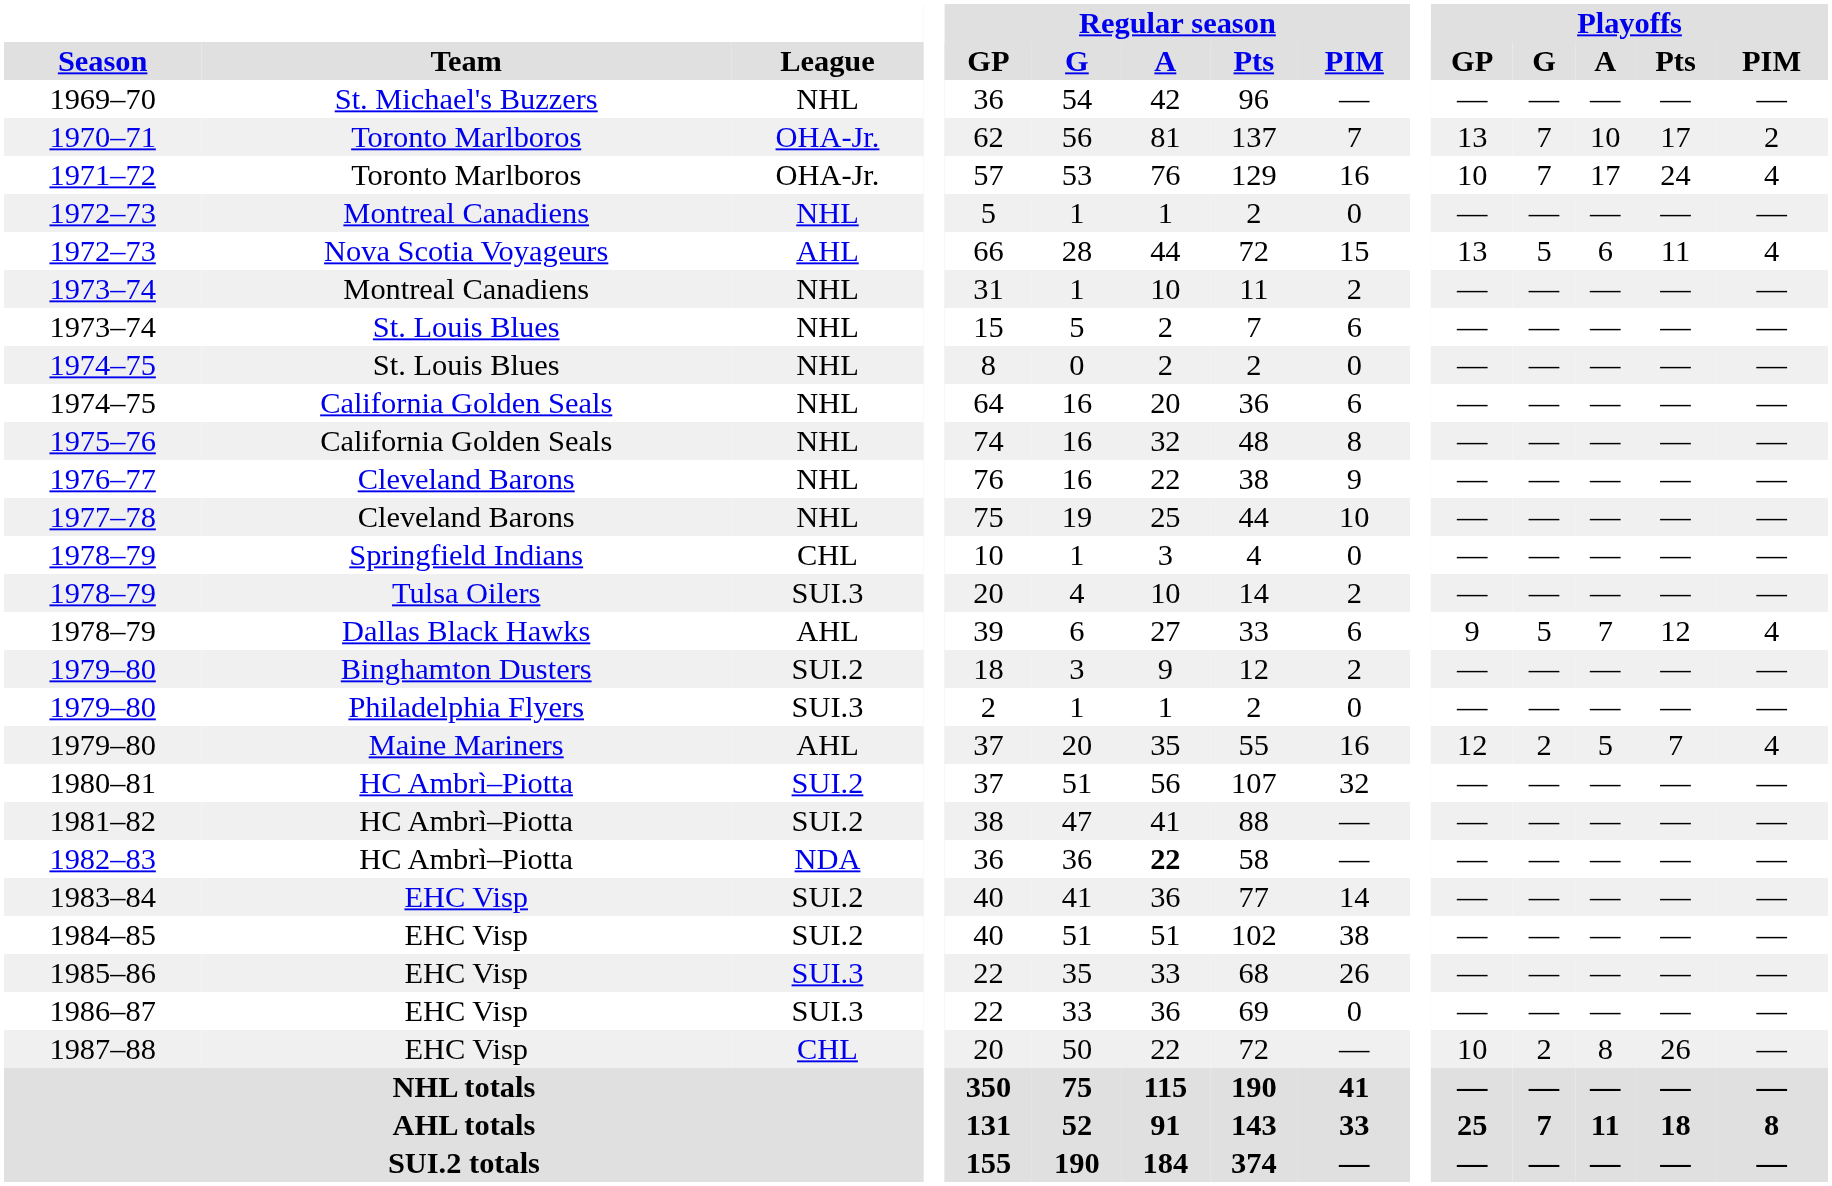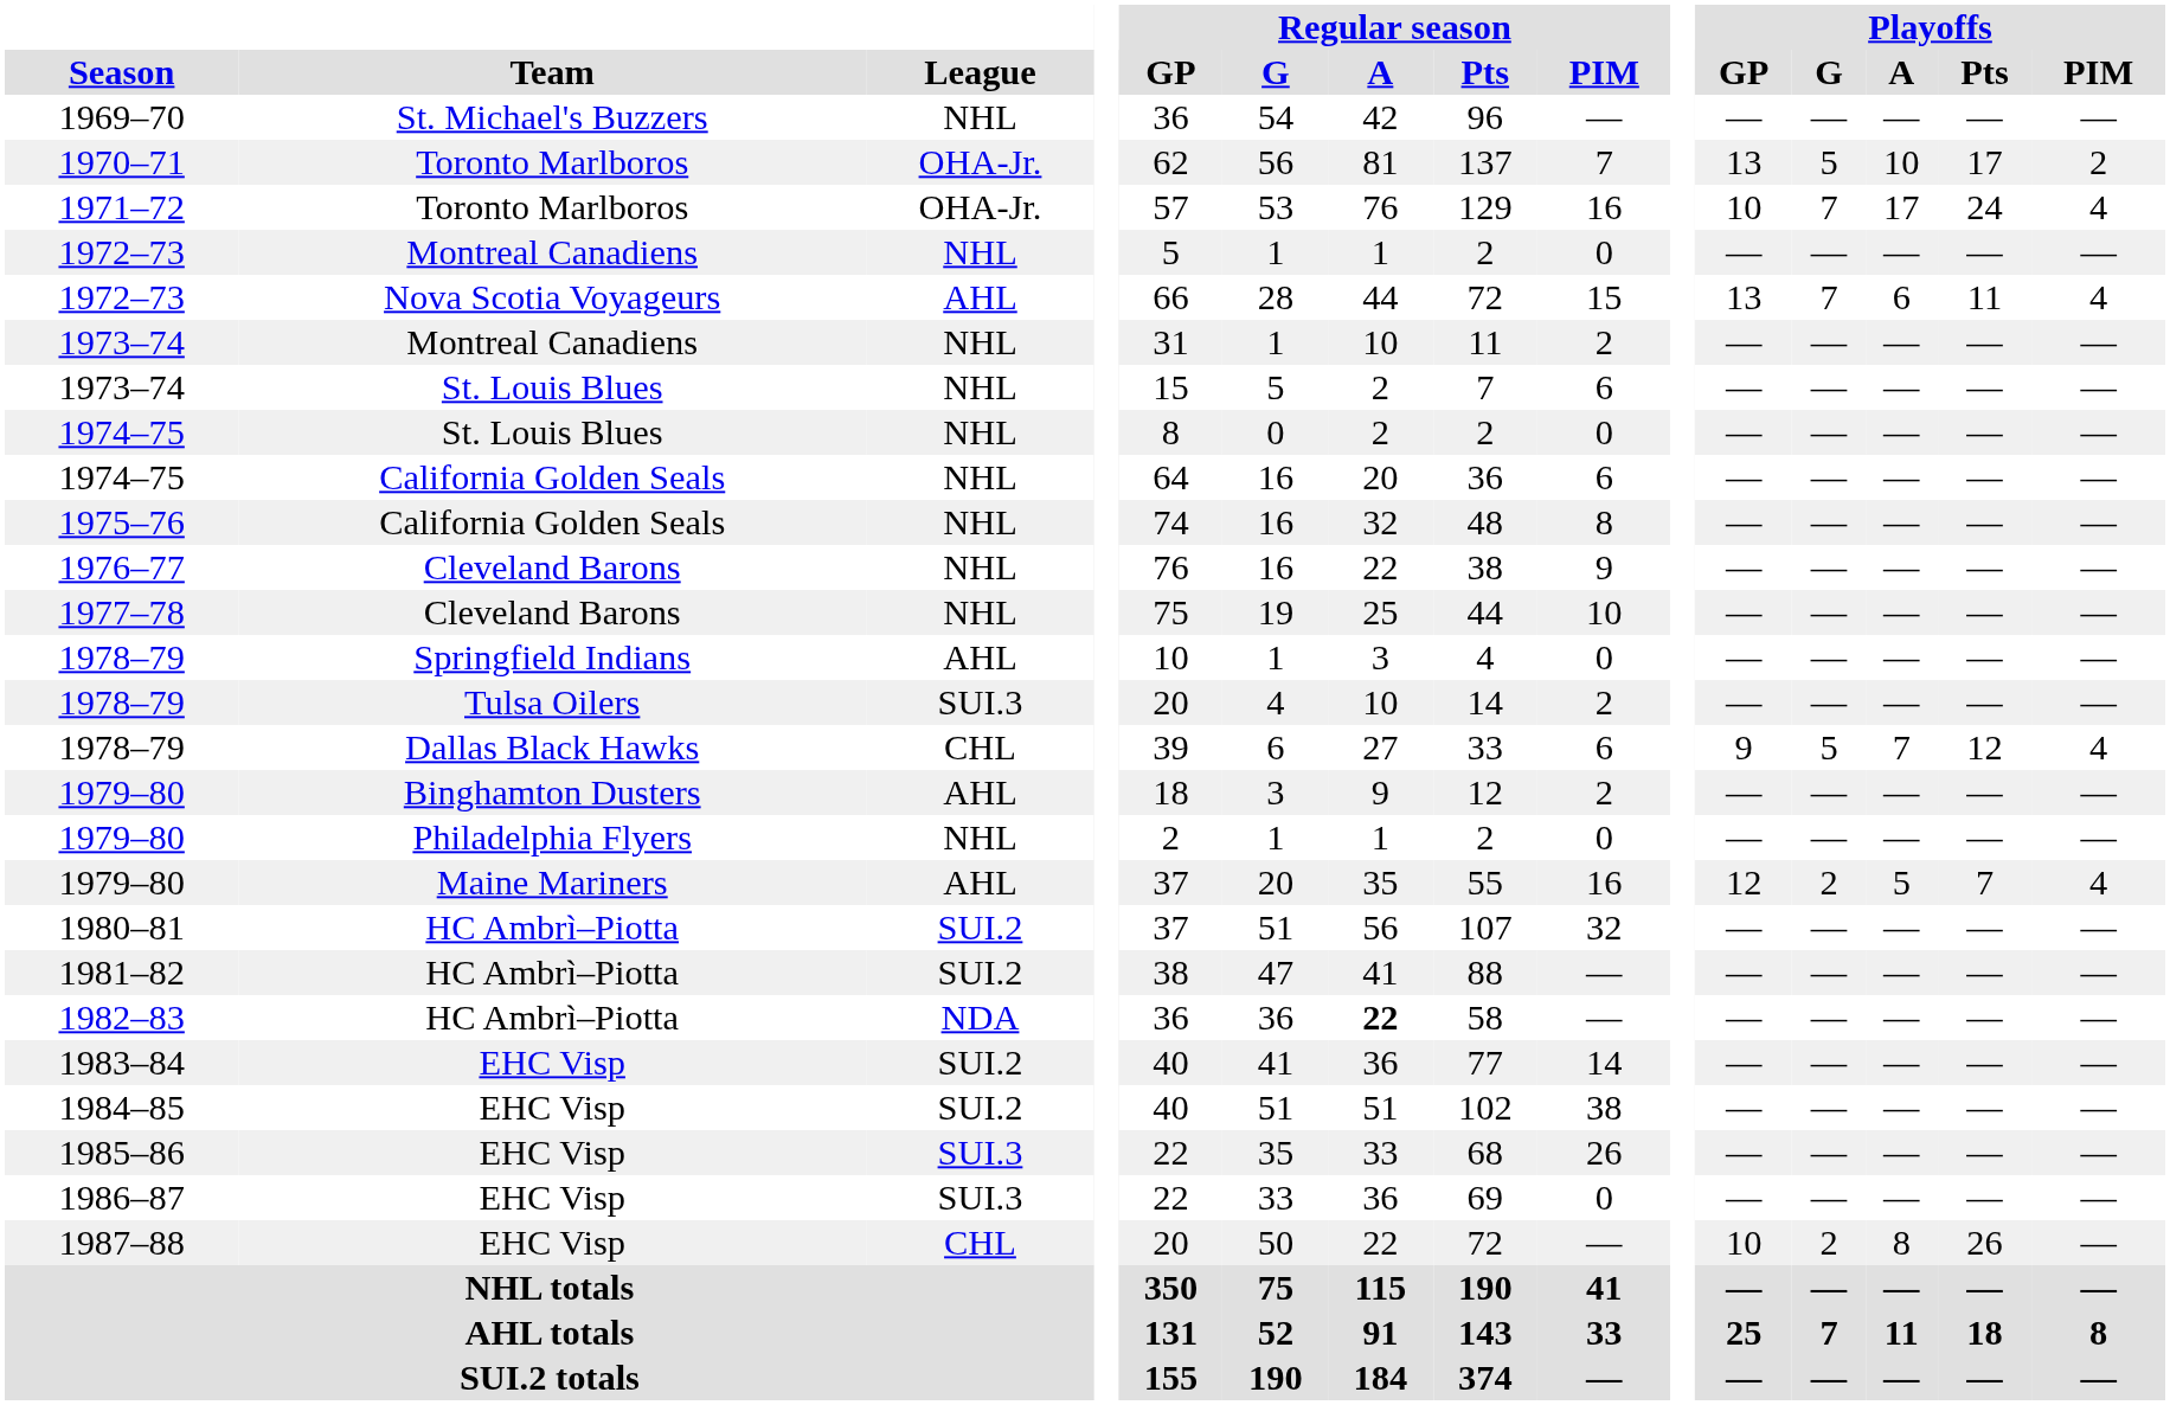1970–71 | Playoffs / G: 7 -> 5
1972–73 / Nova Scotia Voyageurs | Playoffs / G: 5 -> 7
1978–79 / Springfield Indians | League: CHL -> AHL
1978–79 / Dallas Black Hawks | League: AHL -> CHL
1979–80 / Binghamton Dusters | League: SUI.2 -> AHL
1979–80 / Philadelphia Flyers | League: SUI.3 -> NHL
